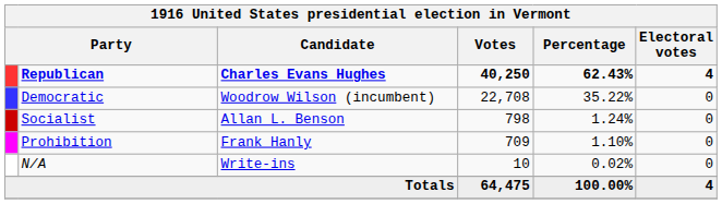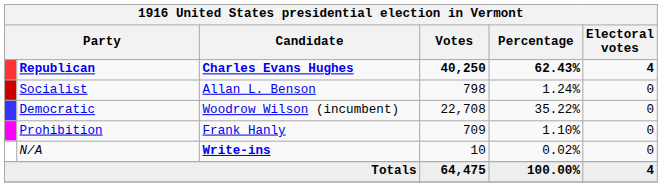rows swapped: Democratic <-> Socialist
N/A | Candidate: normal -> bold
